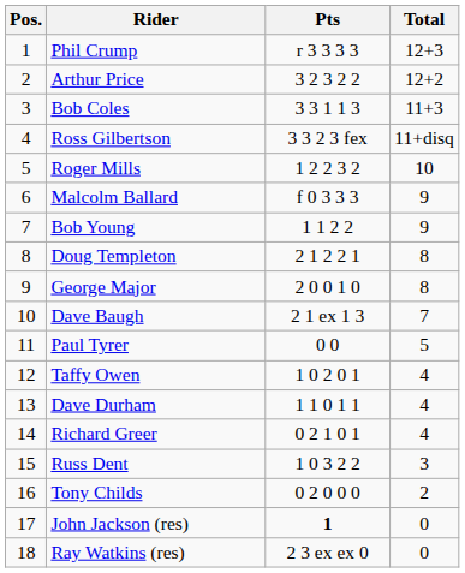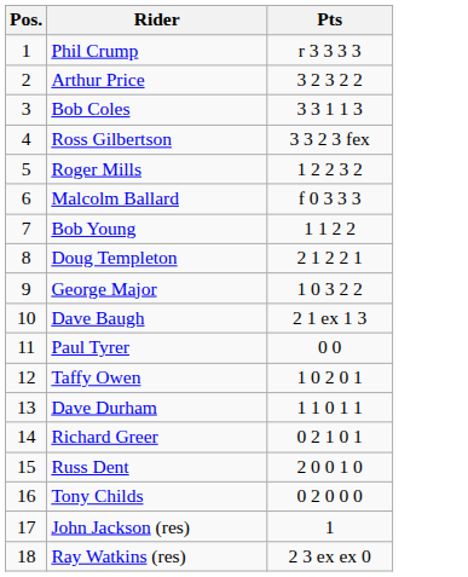- column: Total | 12+3 | 12+2 | 11+3 | 11+disq | 10 | 9 | 9 | 8 | 8 | 7 | 5 | 4 | 4 | 4 | 3 | 2 | 0 | 0
George Major | Pts: 2 0 0 1 0 -> 1 0 3 2 2
Russ Dent | Pts: 1 0 3 2 2 -> 2 0 0 1 0
John Jackson (res) | Pts: bold -> normal
